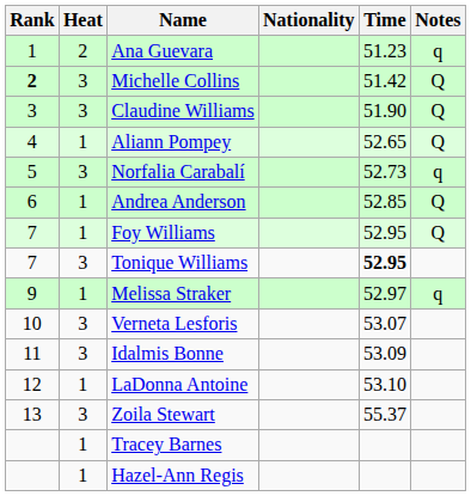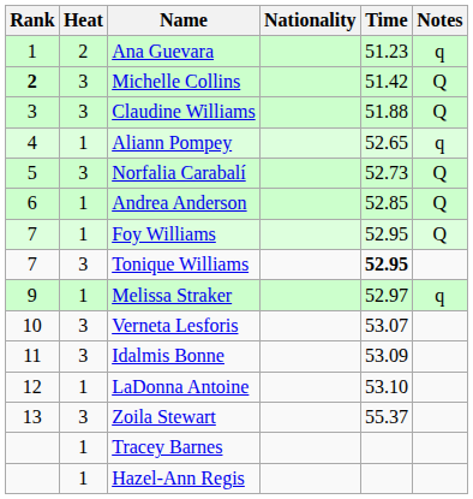Claudine Williams | Time: 51.90 -> 51.88
Aliann Pompey | Notes: Q -> q
Norfalia Carabalí | Notes: q -> Q
